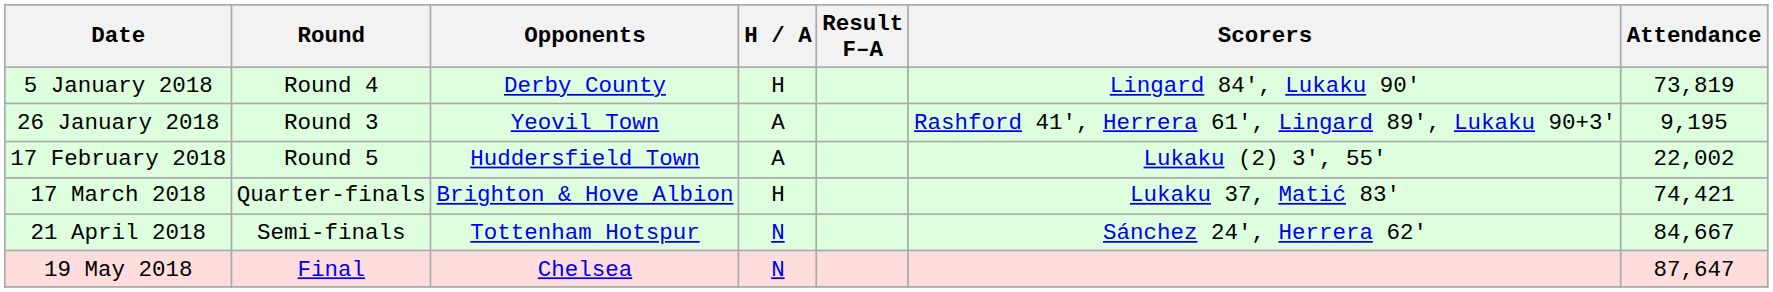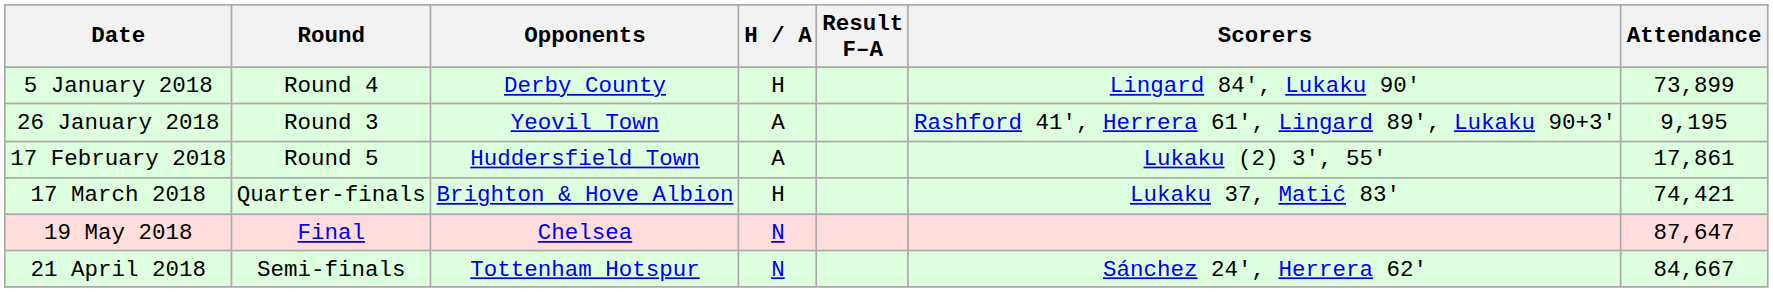5 January 2018 | Attendance: 73,819 -> 73,899
17 February 2018 | Attendance: 22,002 -> 17,861
rows swapped: 21 April 2018 <-> 19 May 2018
